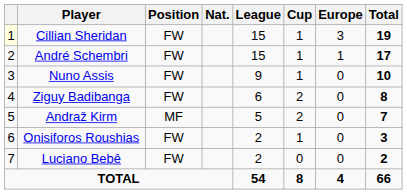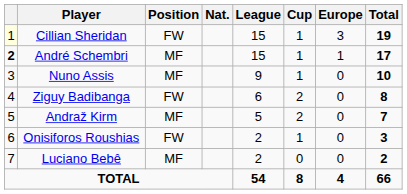André Schembri | column 1: normal -> bold
André Schembri | Position: FW -> MF
Nuno Assis | Position: FW -> MF
Luciano Bebê | Position: FW -> MF
